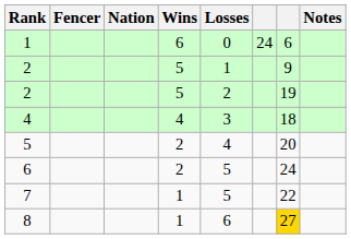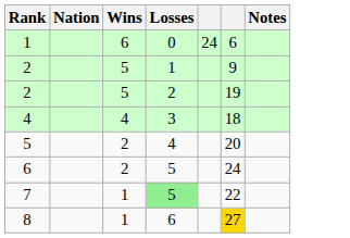- column: Fencer
7 | Losses: no background -> lightgreen background
